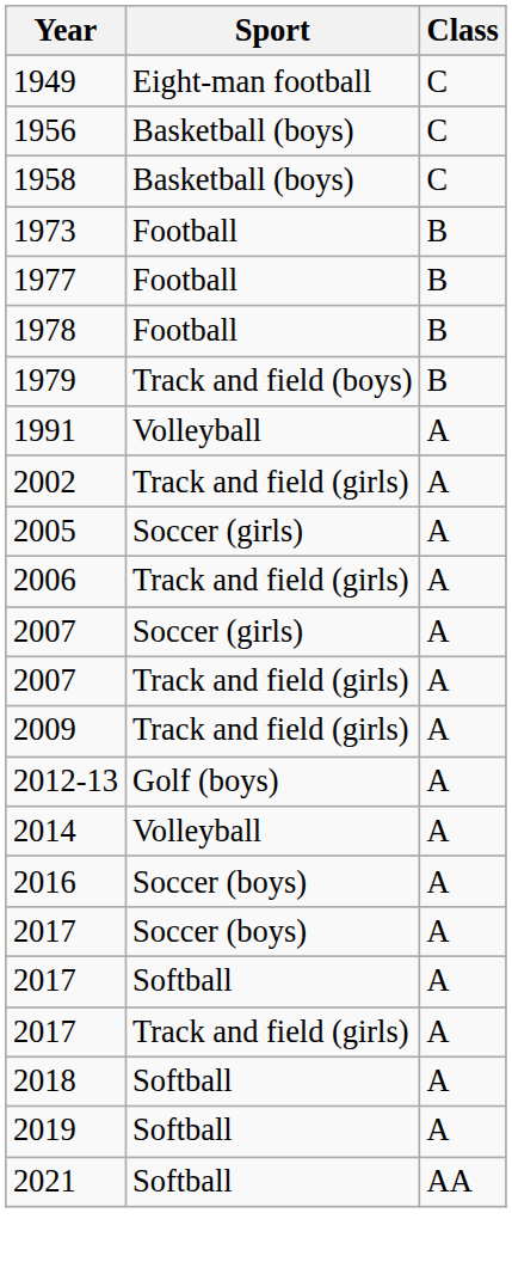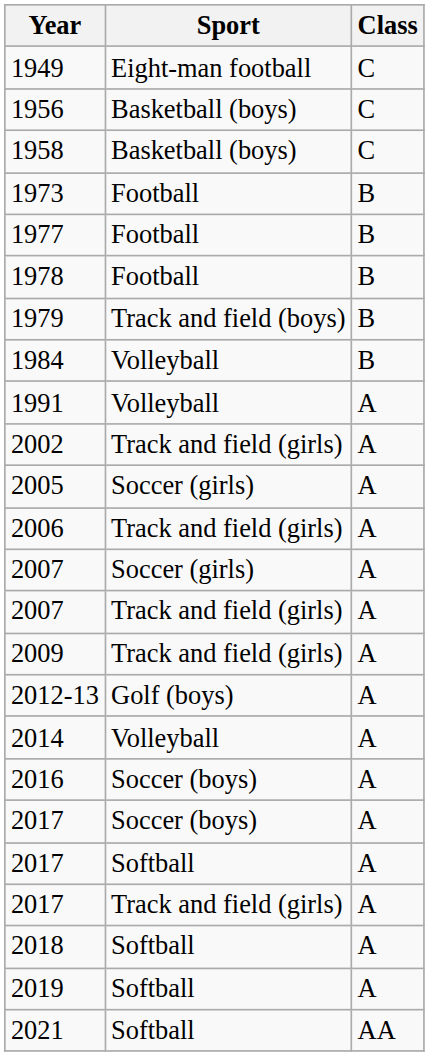+ row: 1984 | Volleyball | B
